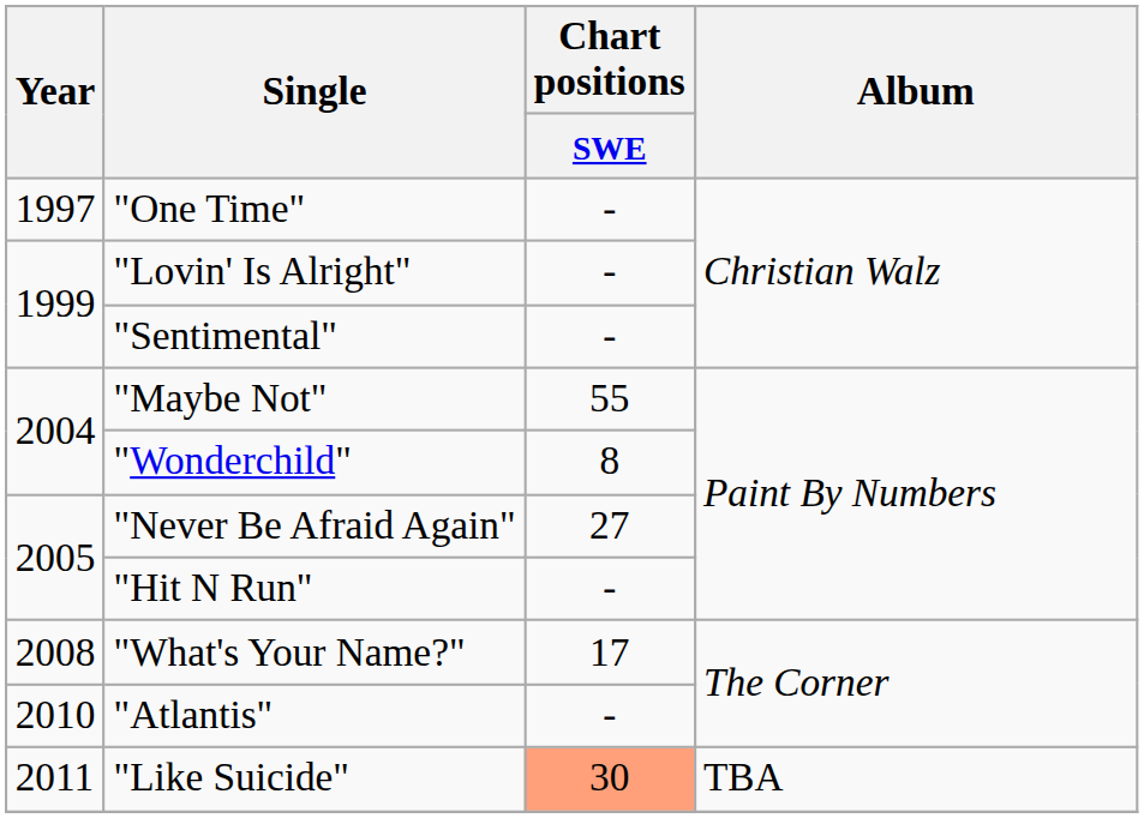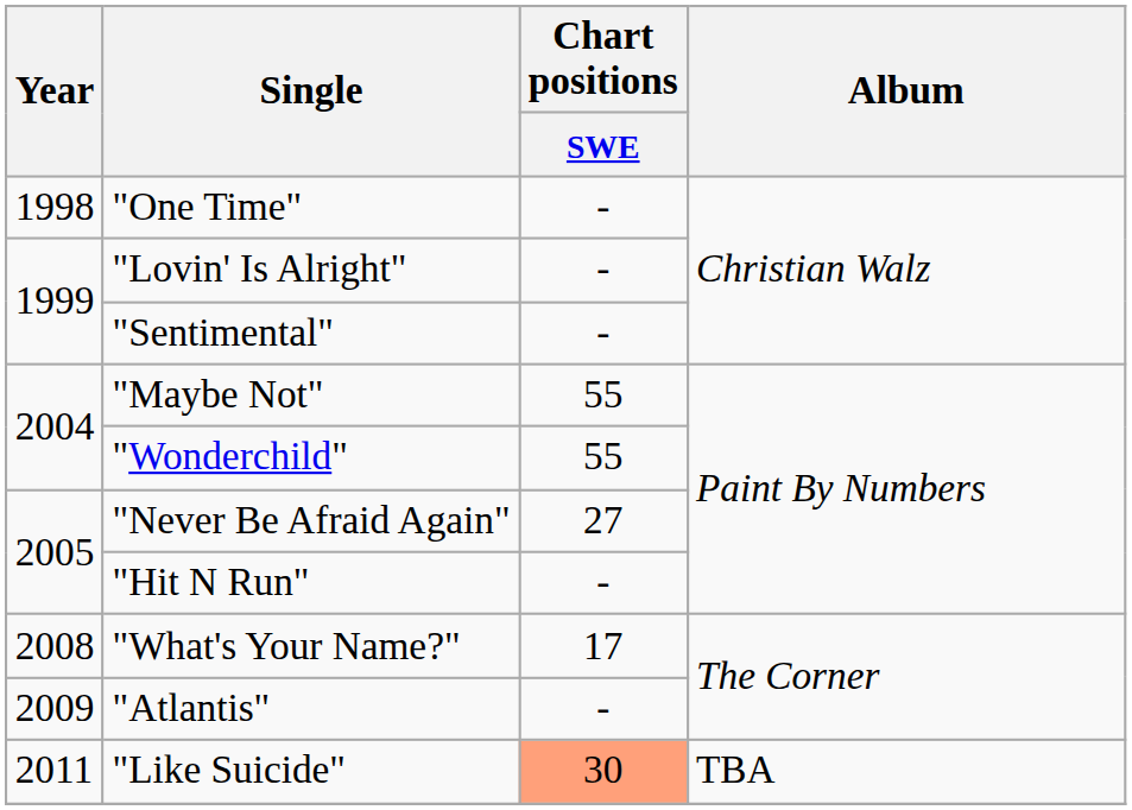"One Time" | Year: 1997 -> 1998
"Wonderchild" | Chart positions / SWE: 8 -> 55
"Atlantis" | Year: 2010 -> 2009
